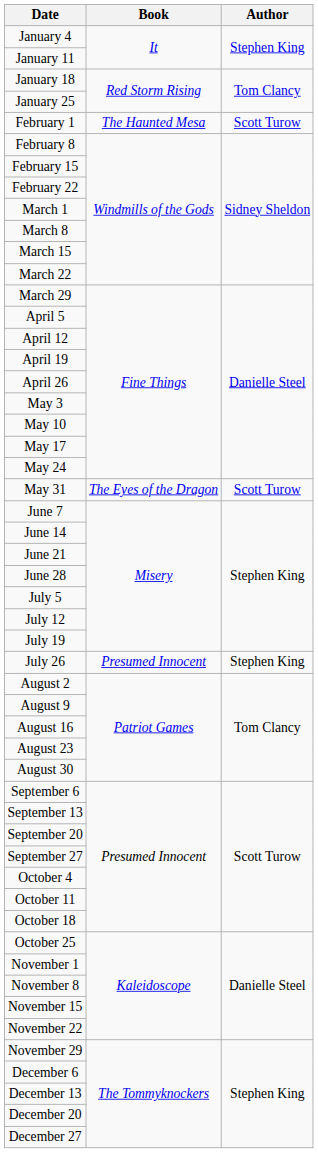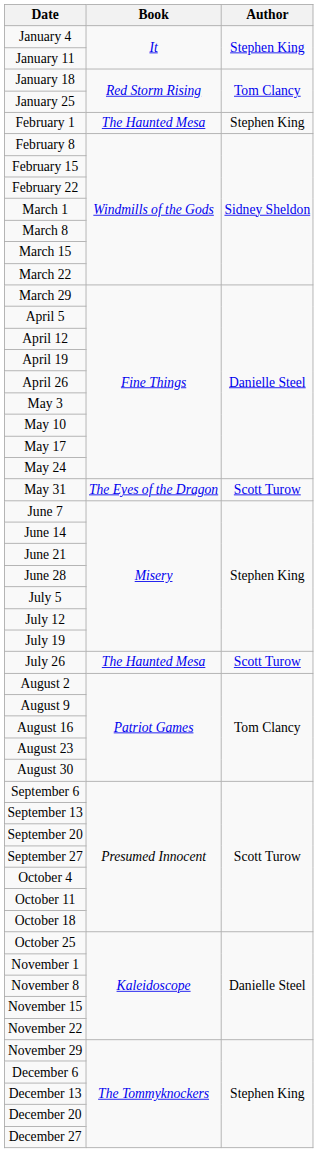February 1 | Author: Scott Turow -> Stephen King
July 26 | Book: Presumed Innocent -> The Haunted Mesa
July 26 | Author: Stephen King -> Scott Turow
